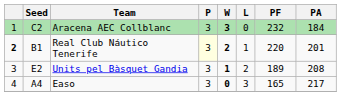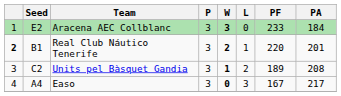Aracena AEC Collblanc | Seed: C2 -> E2
Aracena AEC Collblanc | PF: 232 -> 233
Real Club Náutico Tenerife | P: lightyellow background -> no background
Units pel Bàsquet Gandia | Seed: E2 -> C2
Easo | PF: 165 -> 167
